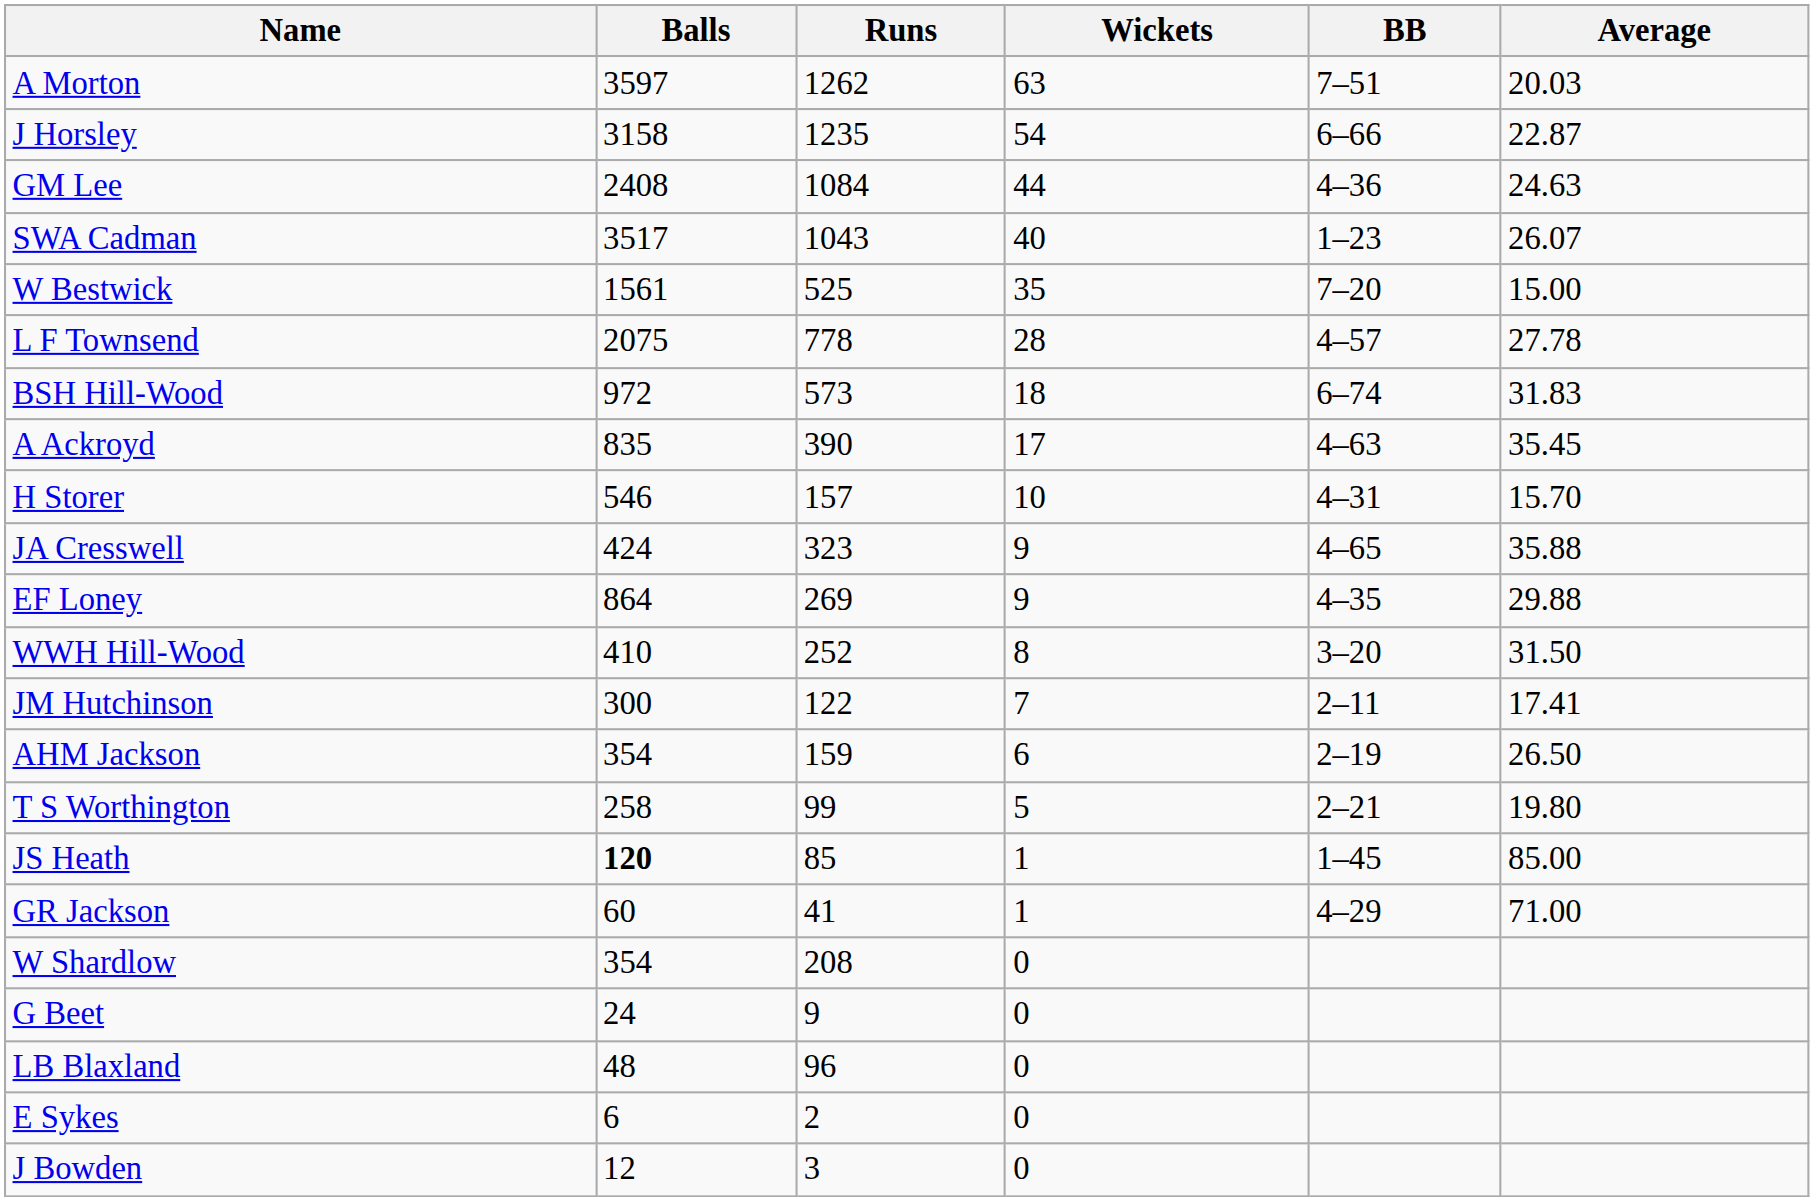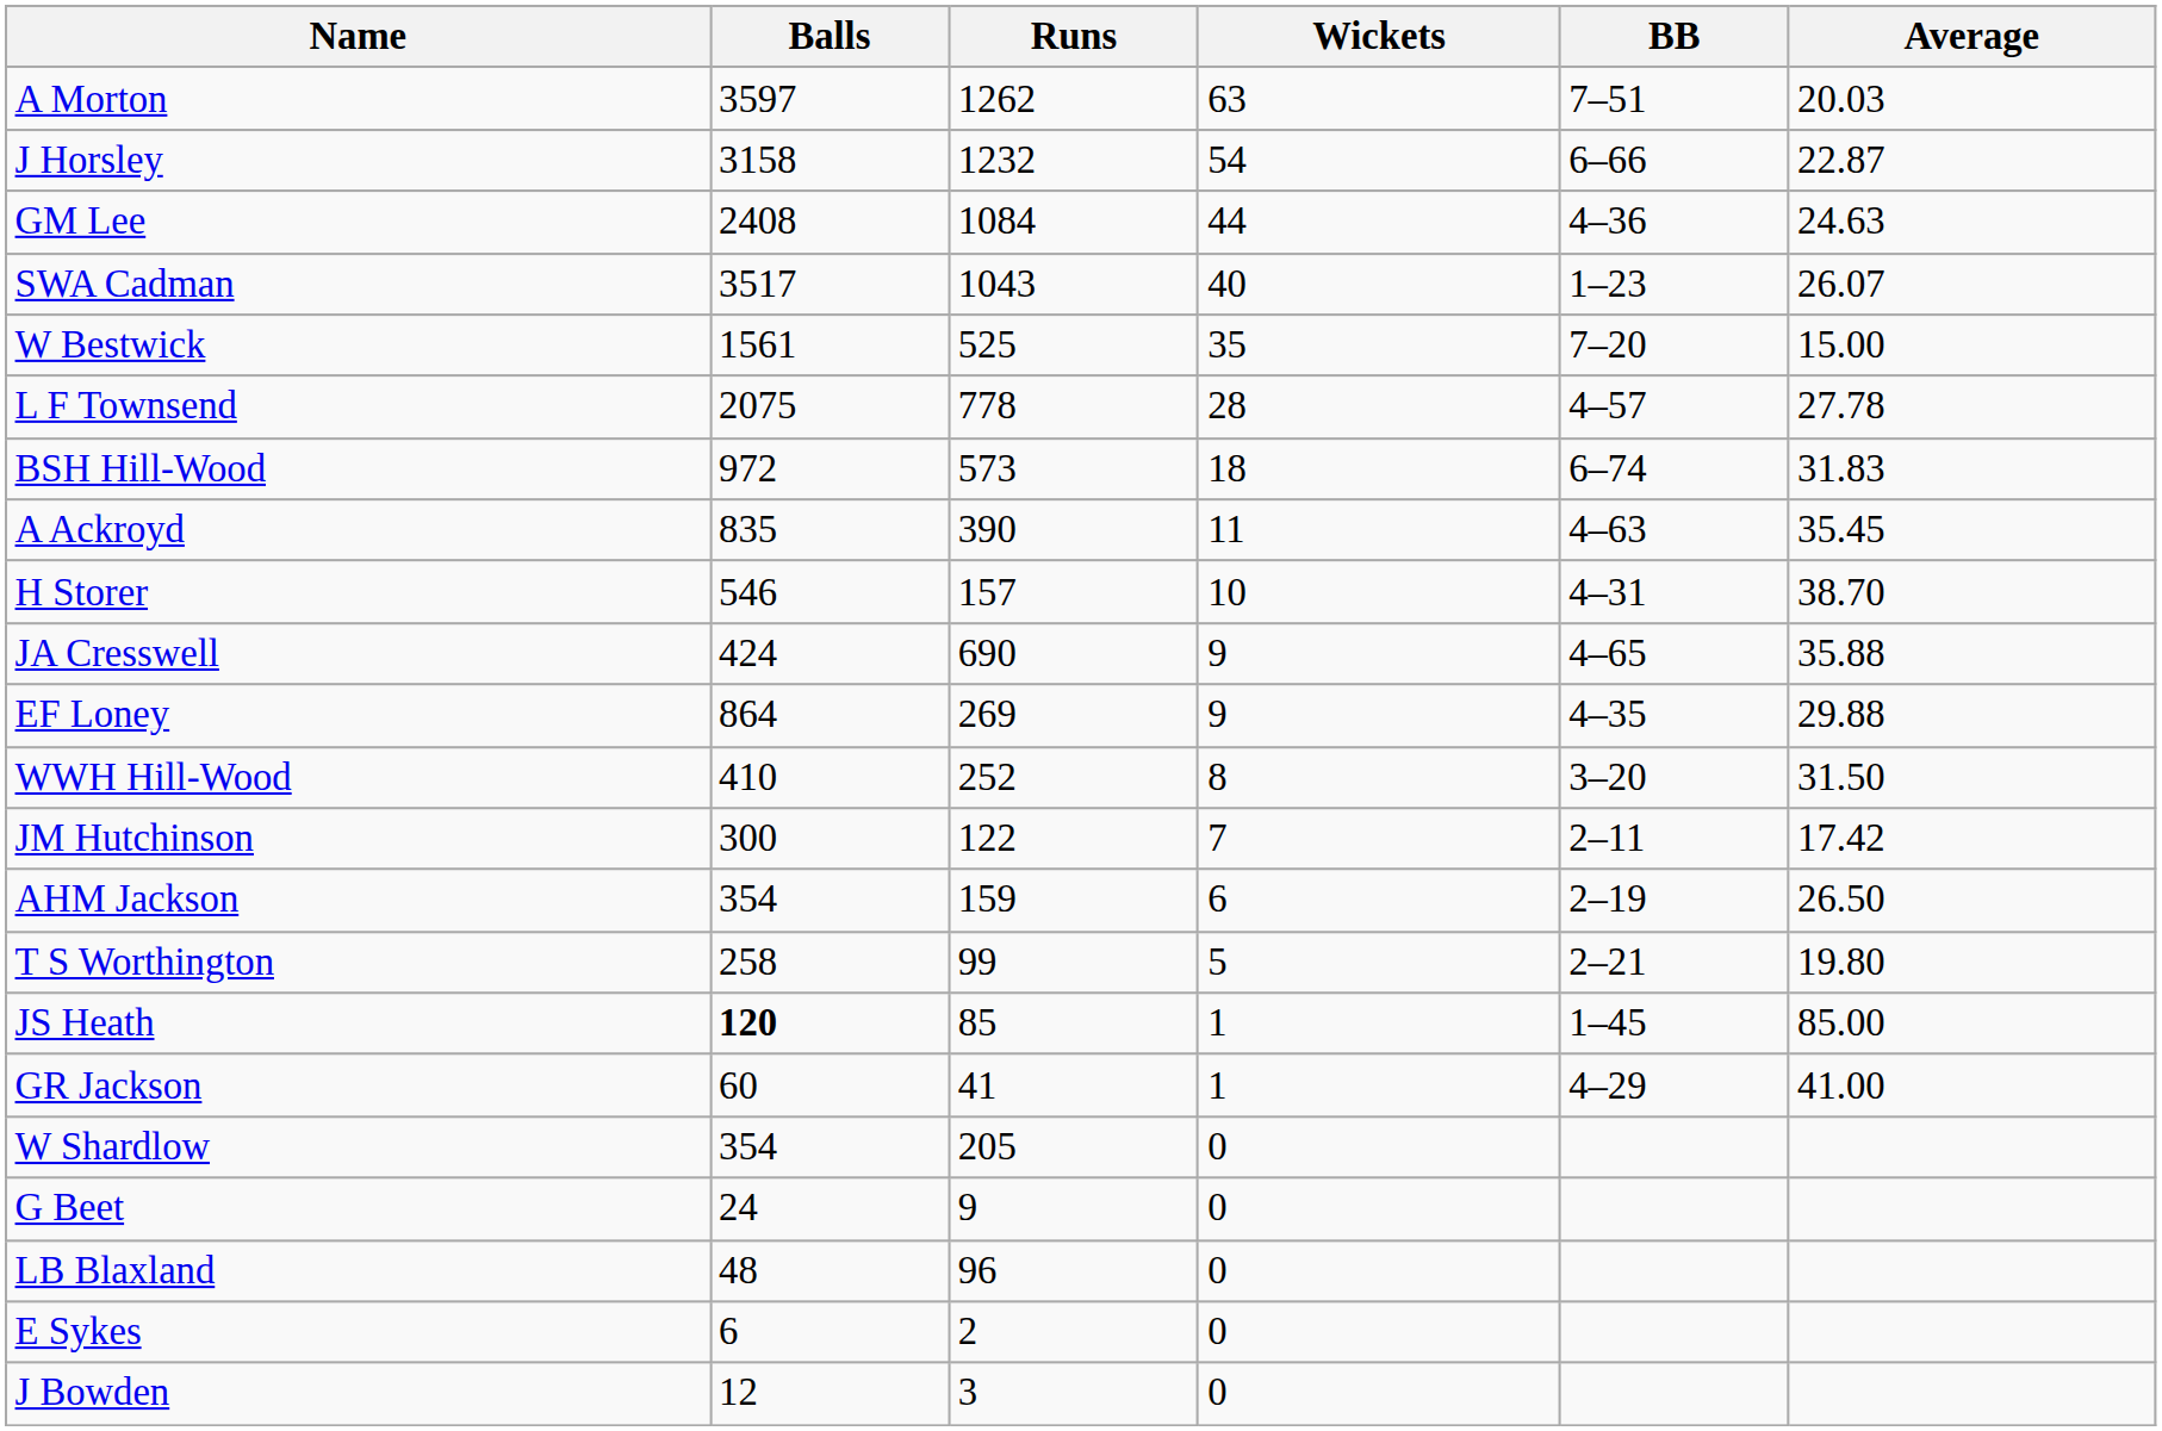J Horsley | Runs: 1235 -> 1232
A Ackroyd | Wickets: 17 -> 11
H Storer | Average: 15.70 -> 38.70
JA Cresswell | Runs: 323 -> 690
JM Hutchinson | Average: 17.41 -> 17.42
GR Jackson | Average: 71.00 -> 41.00
W Shardlow | Runs: 208 -> 205
